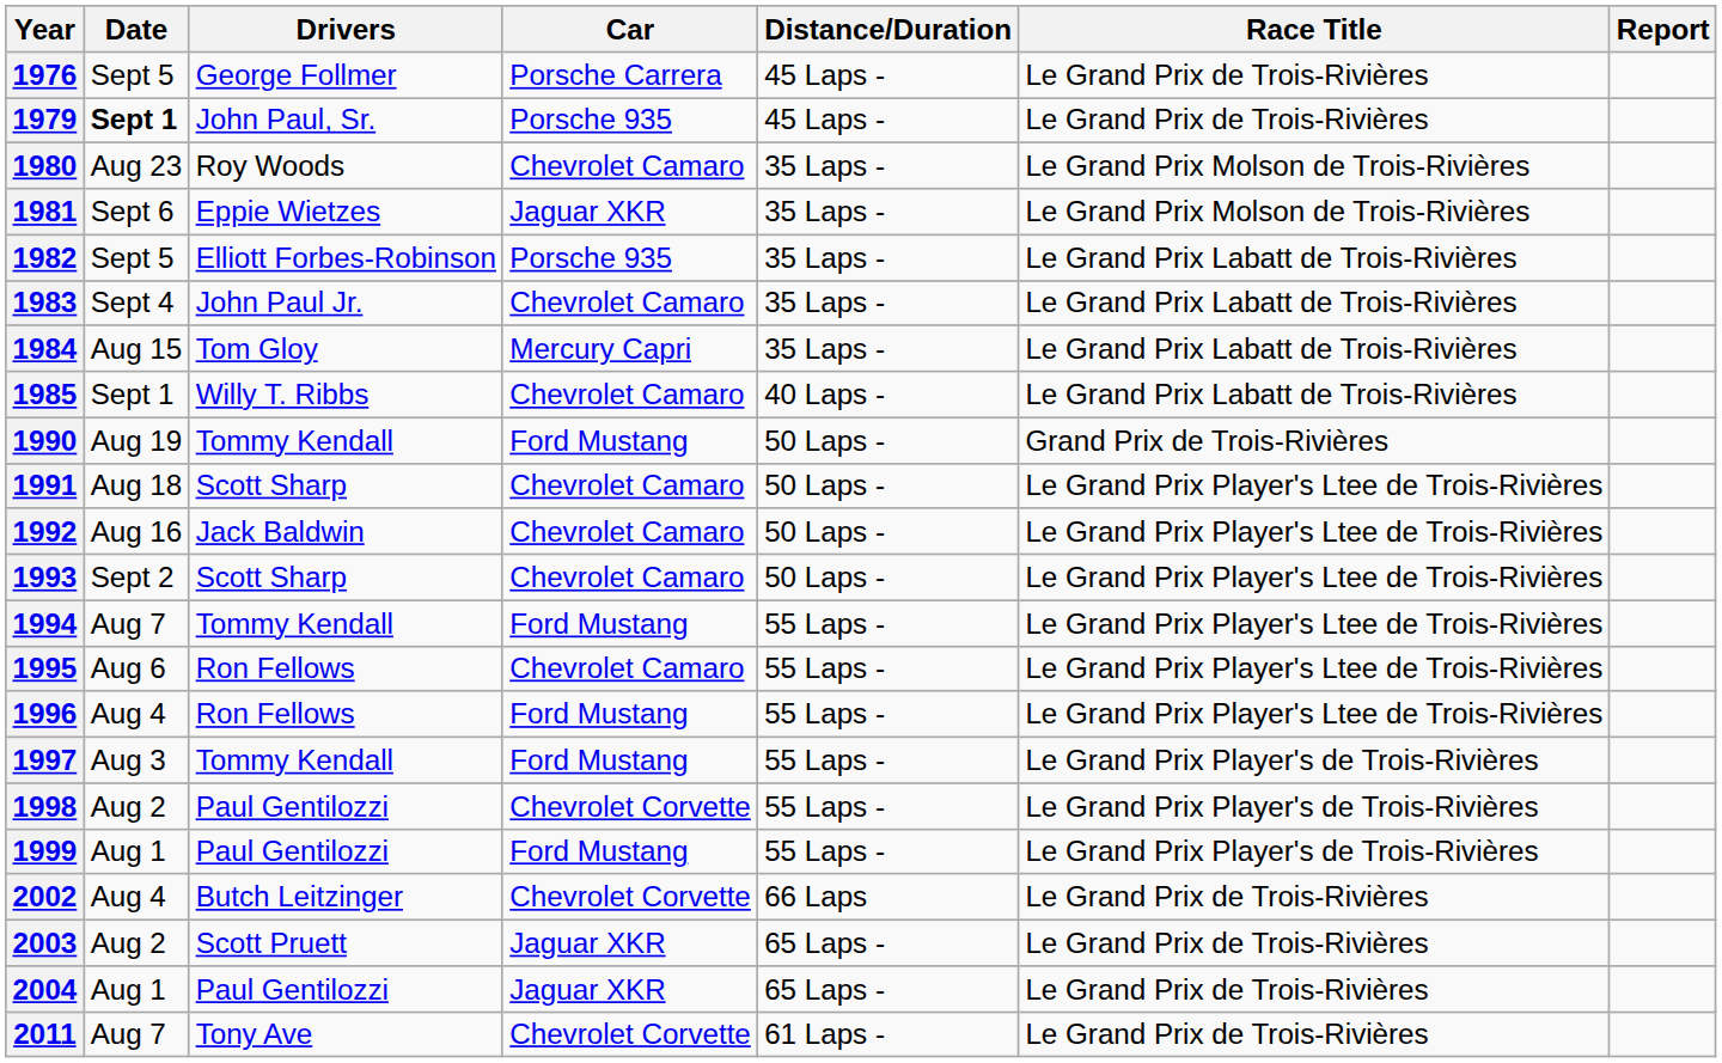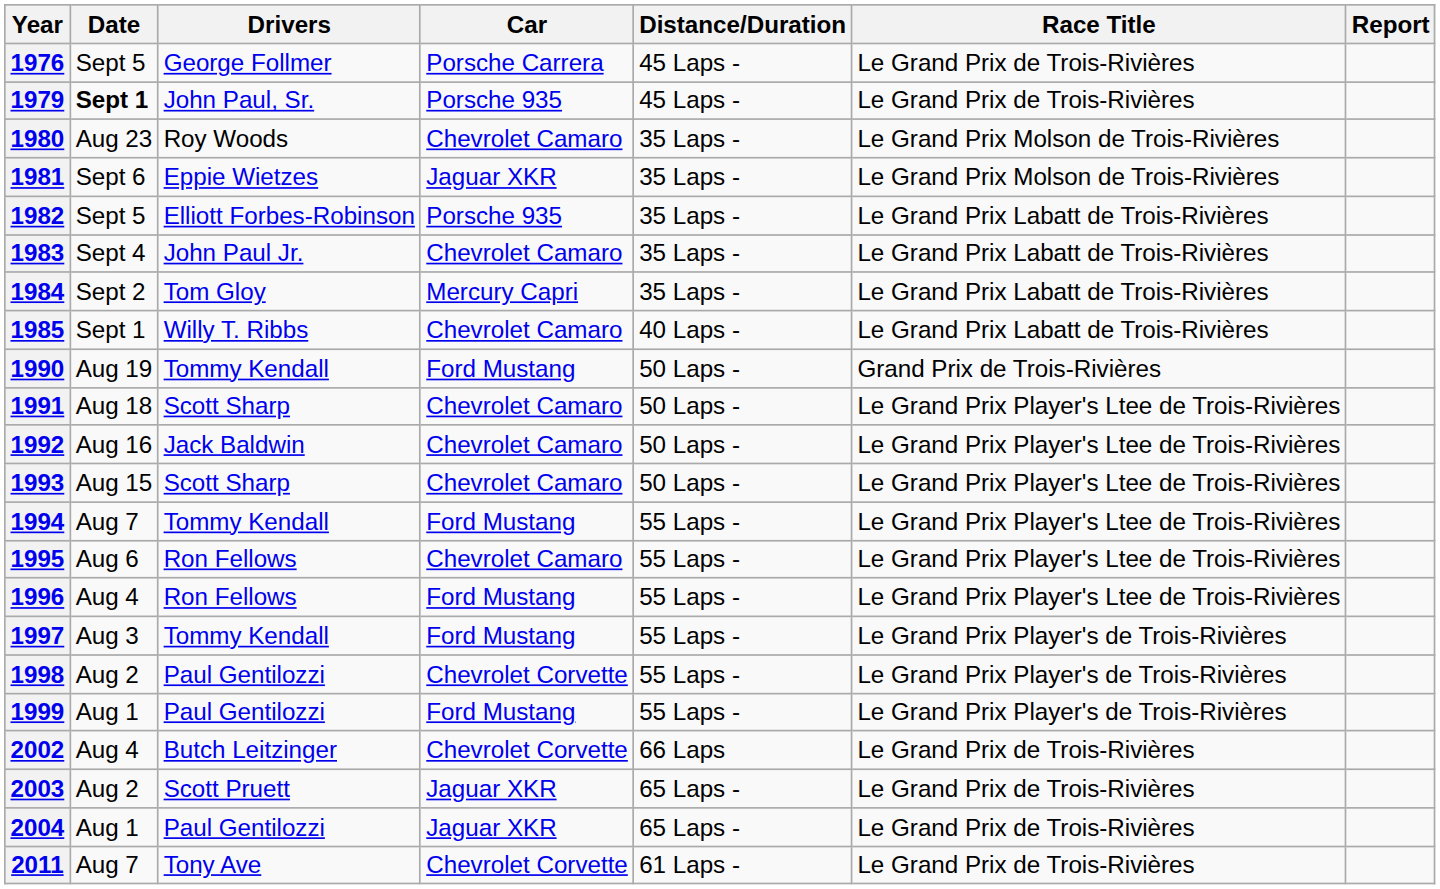1984 | Date: Aug 15 -> Sept 2
1993 | Date: Sept 2 -> Aug 15
